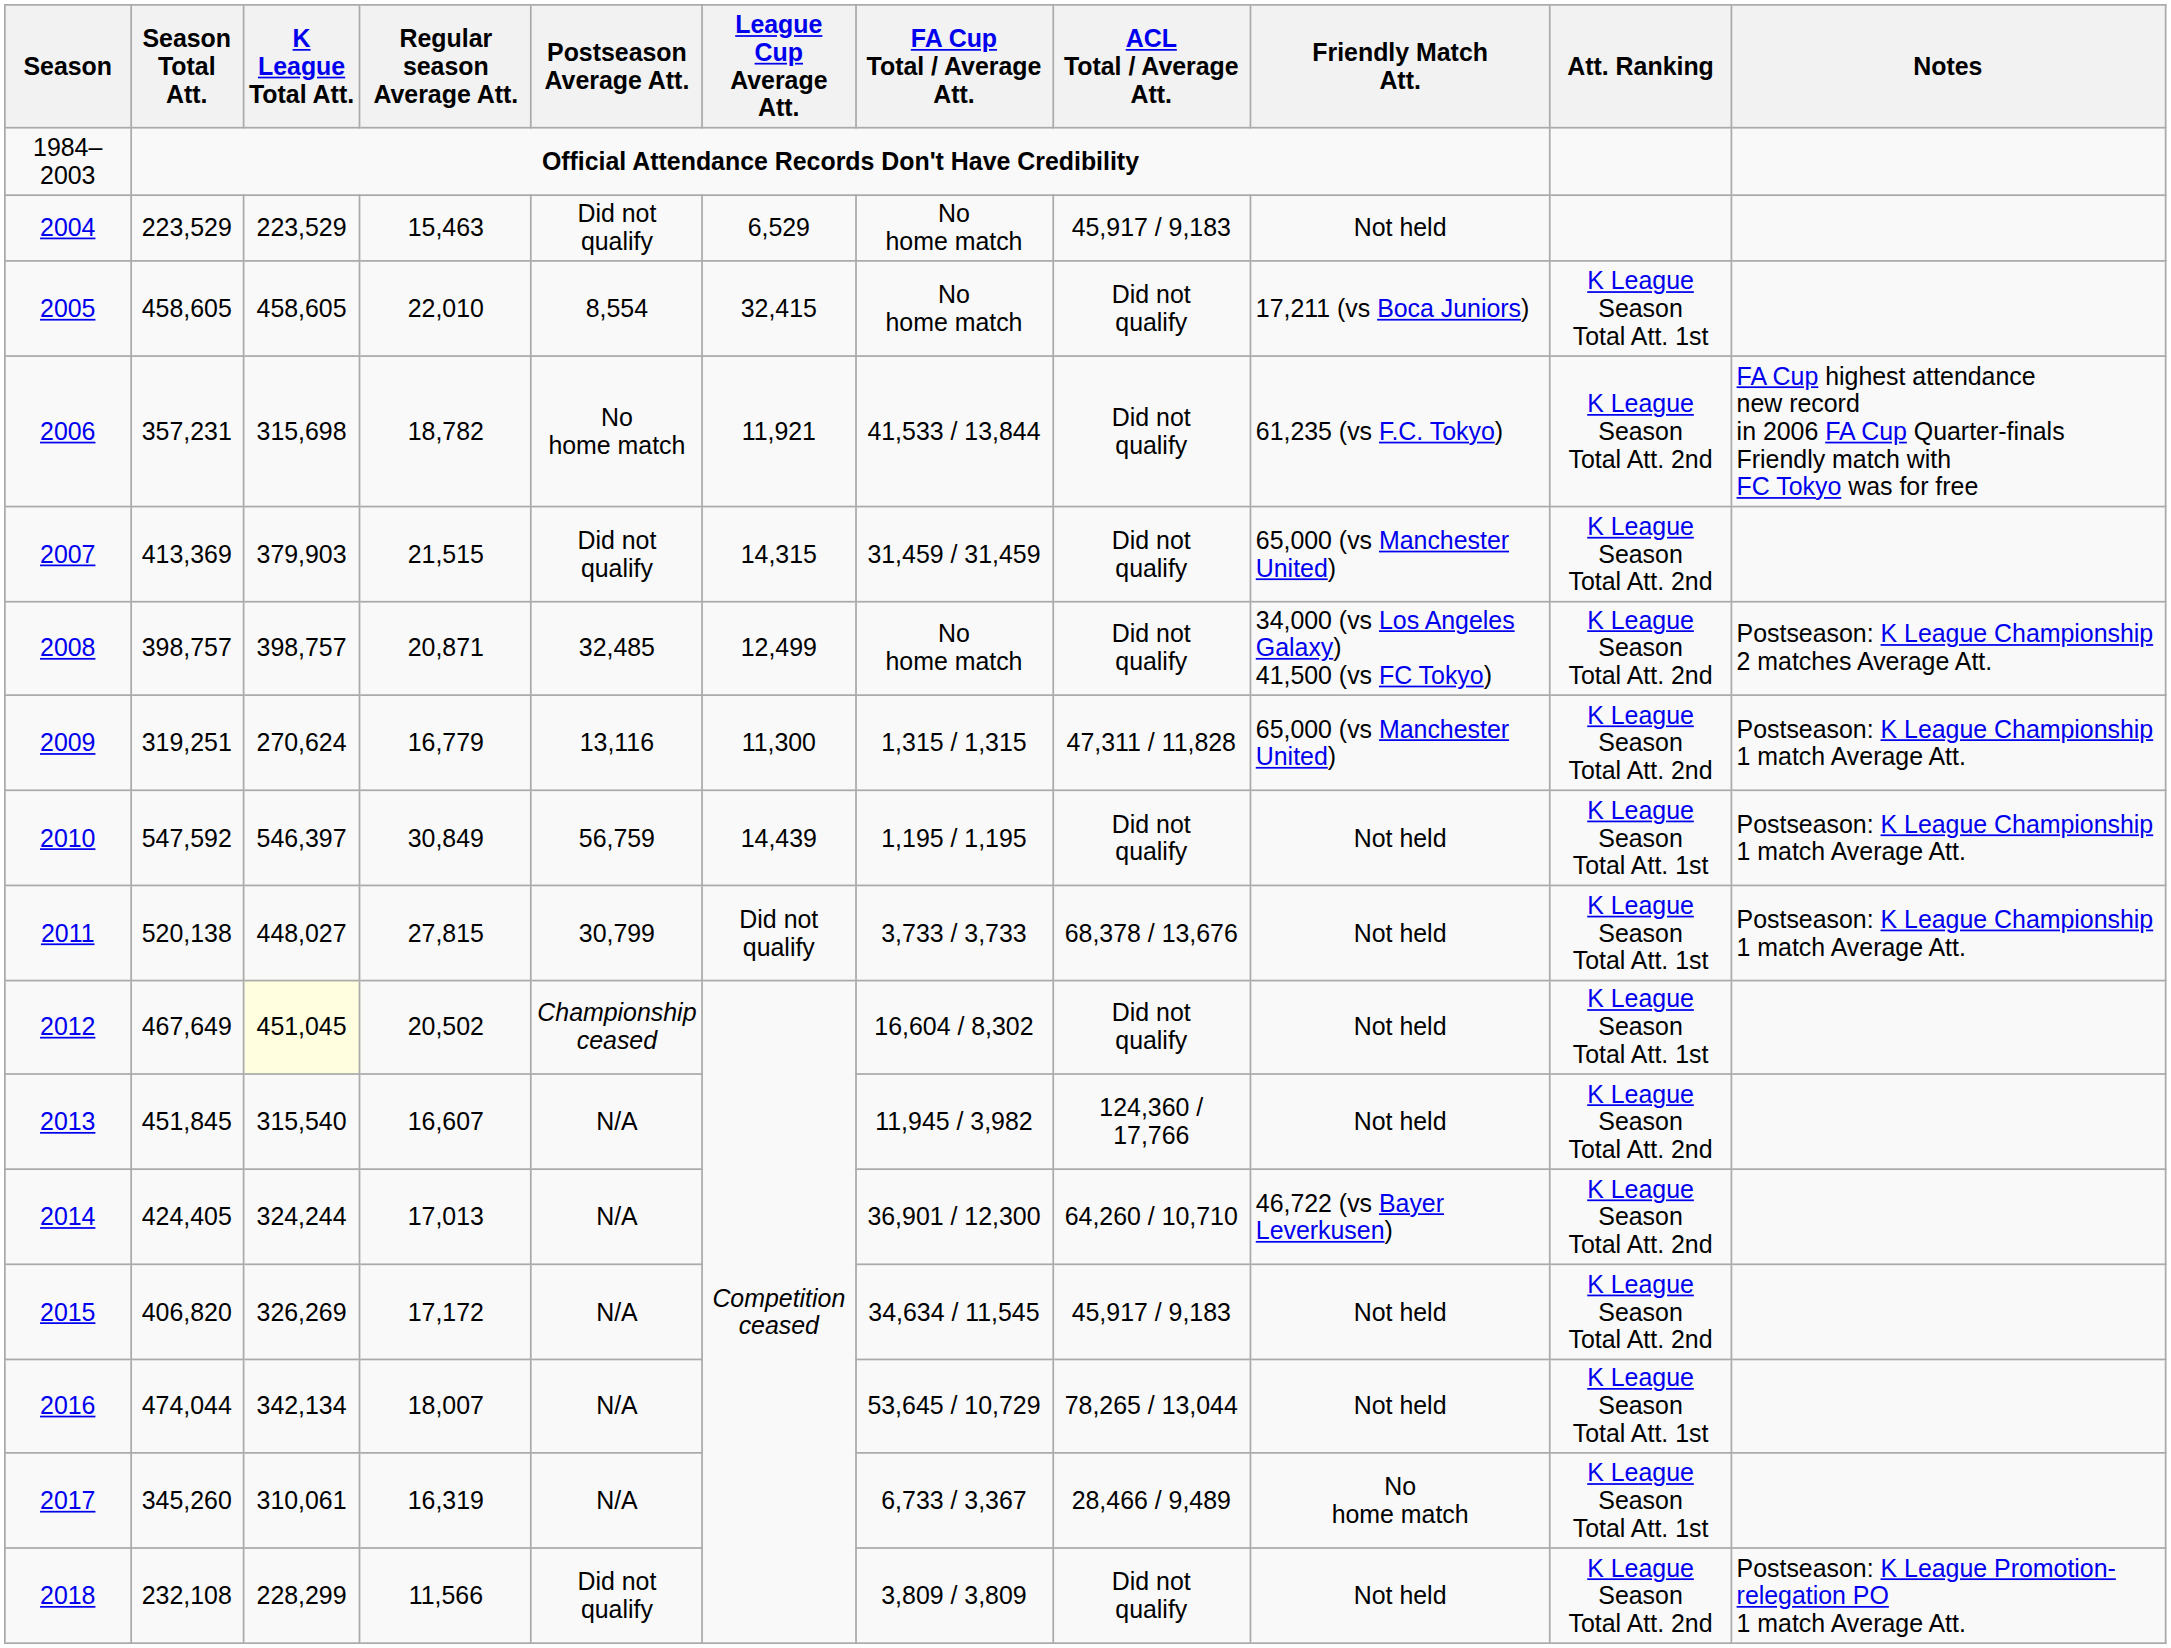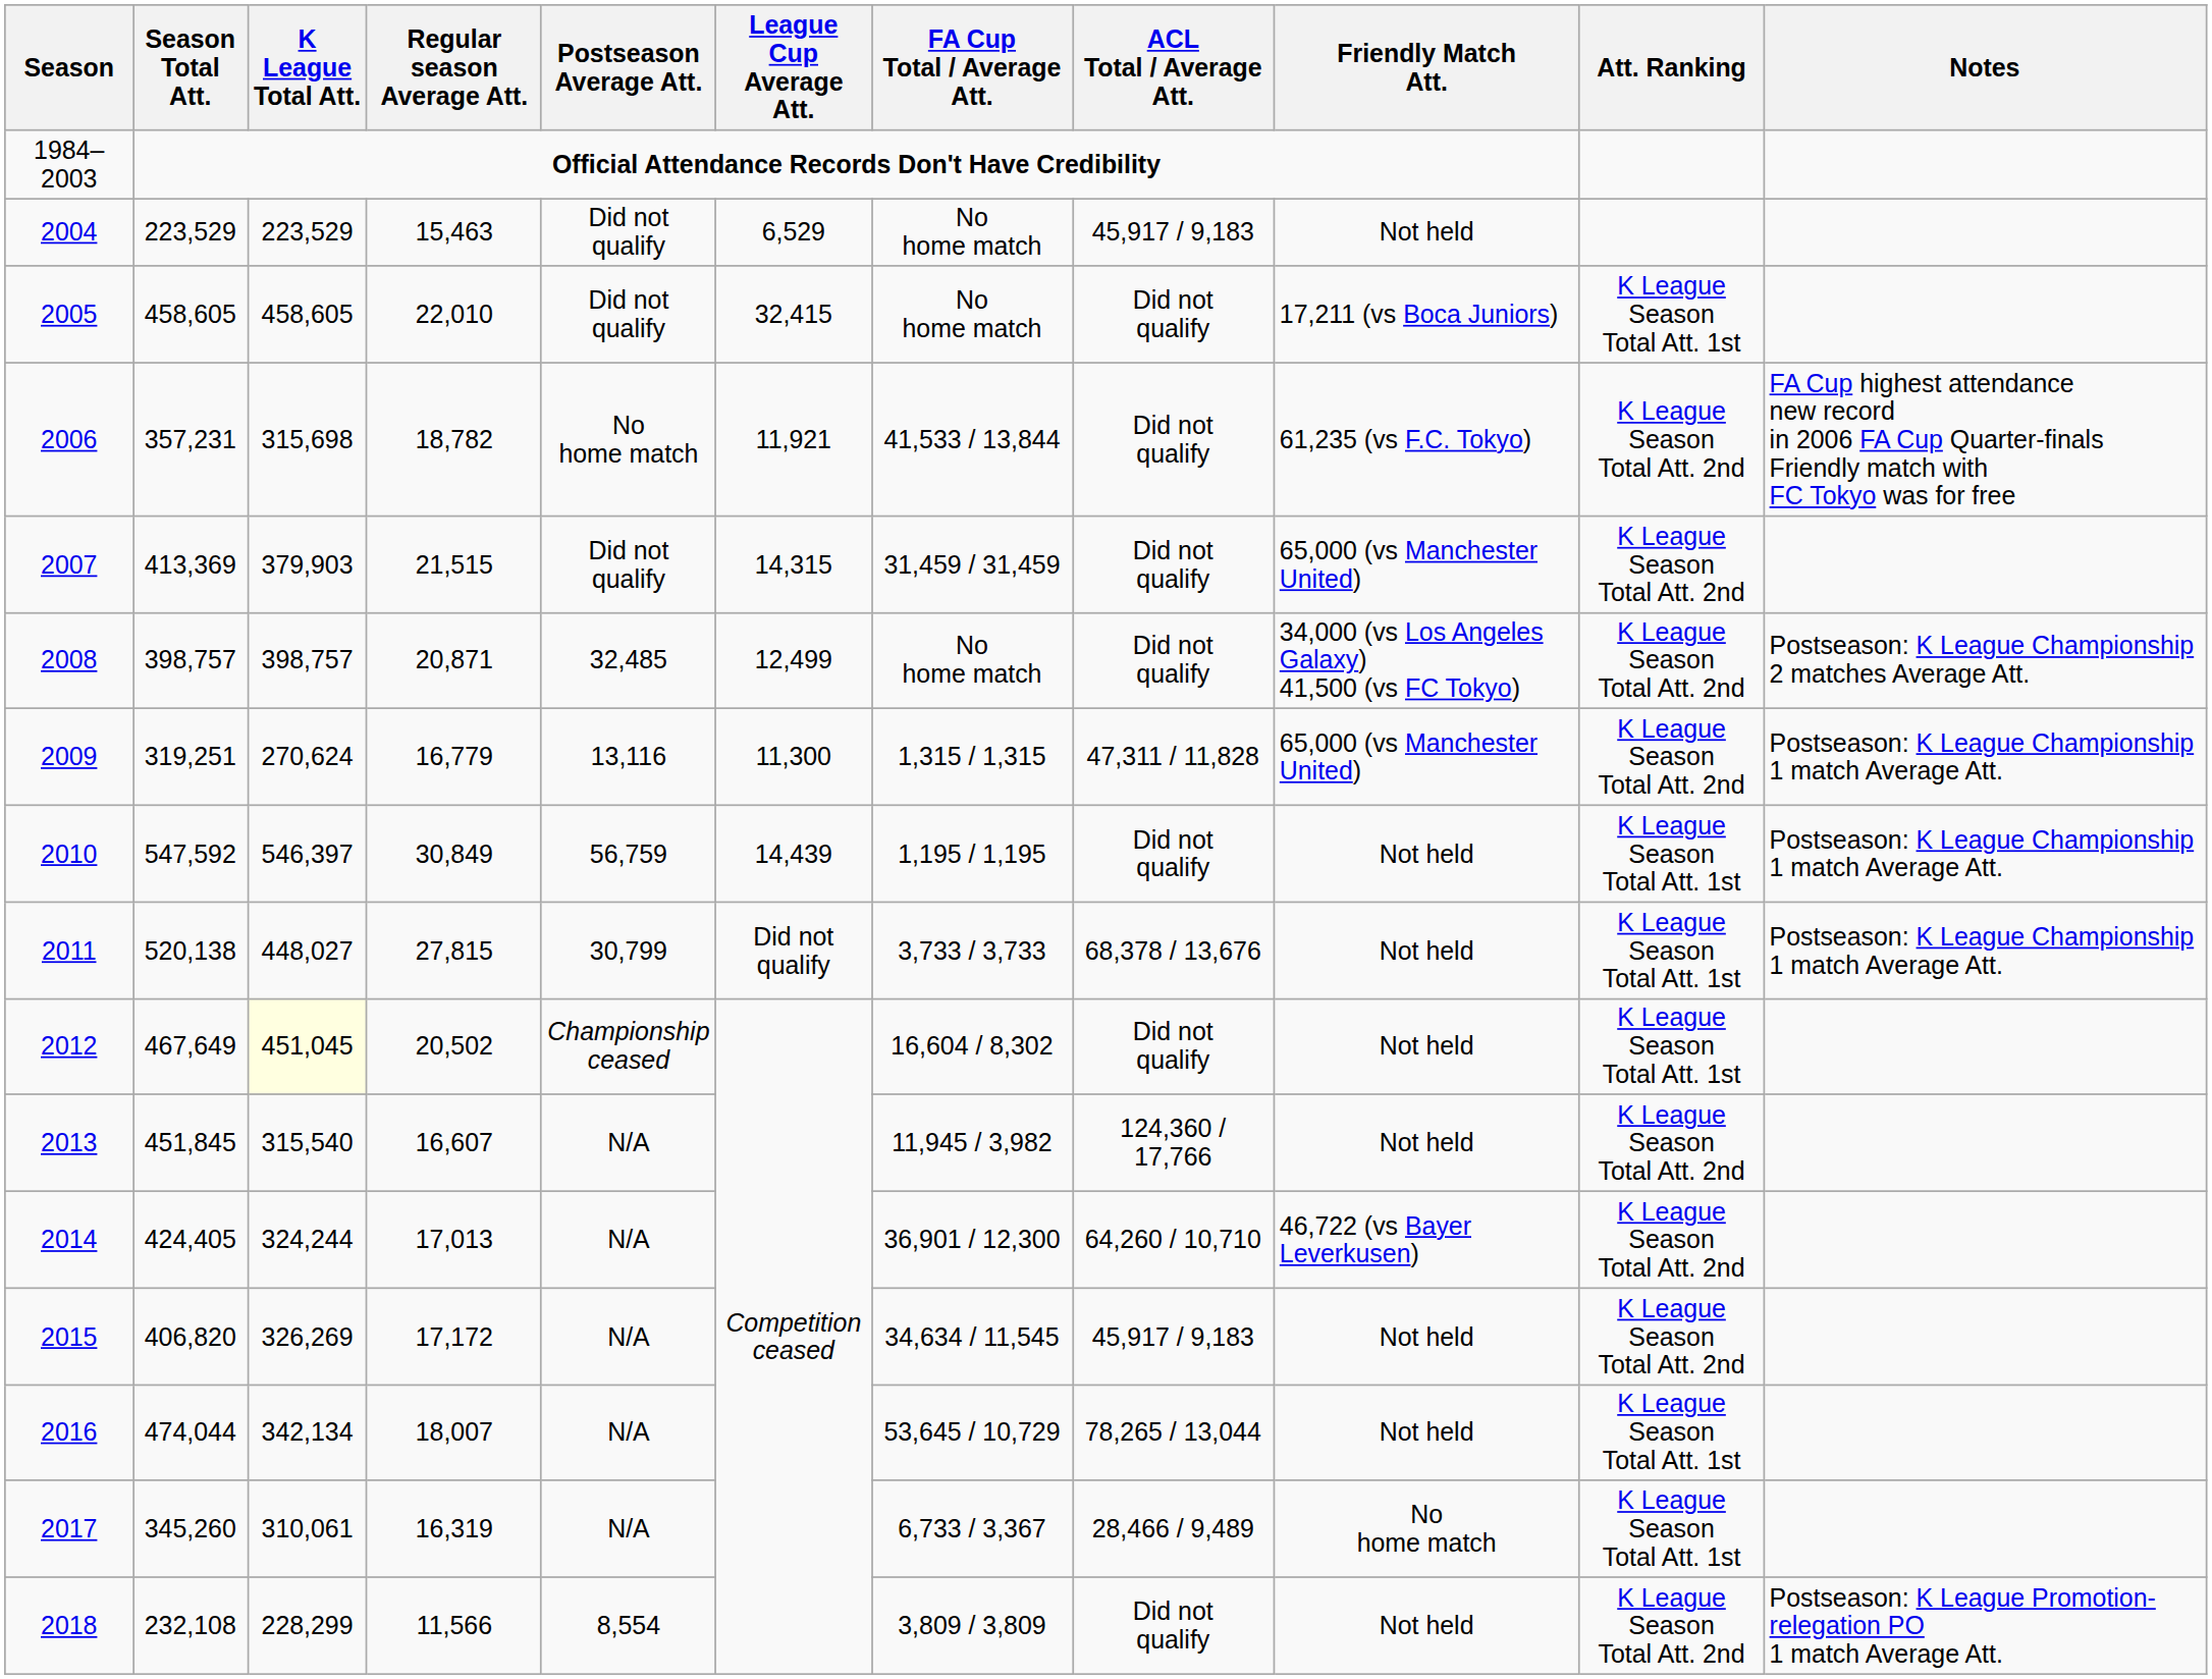2005 | Postseason Average Att.: 8,554 -> Did not qualify
2018 | Postseason Average Att.: Did not qualify -> 8,554
